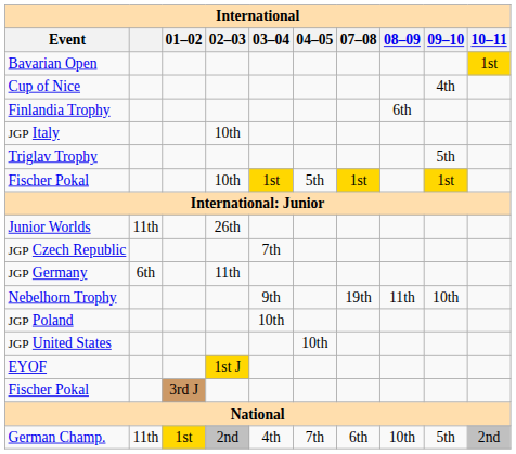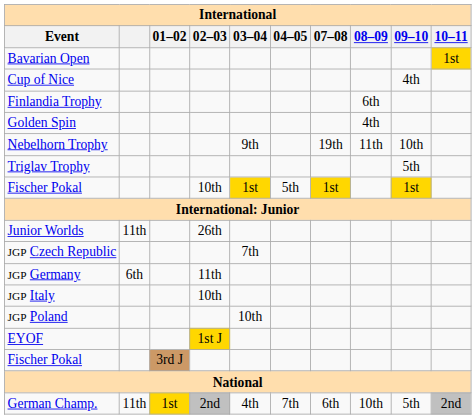+ row: Golden Spin | 4th
rows swapped: Nebelhorn Trophy <-> JGP Italy
- row: JGP United States | 10th
